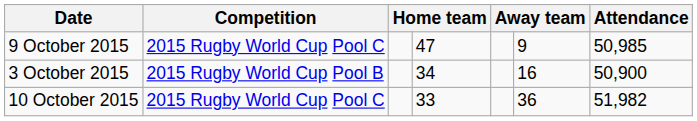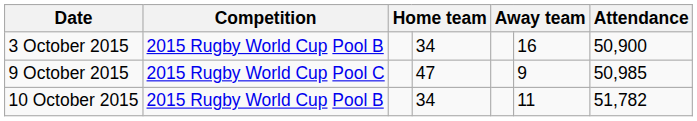rows swapped: 3 October 2015 <-> 9 October 2015
10 October 2015 | Competition: 2015 Rugby World Cup Pool C -> 2015 Rugby World Cup Pool B
10 October 2015 | column 4: 33 -> 34
10 October 2015 | column 6: 36 -> 11
10 October 2015 | Attendance: 51,982 -> 51,782
